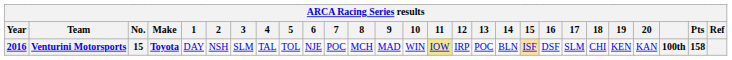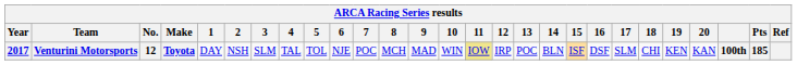Venturini Motorsports | Year: 2016 -> 2017
Venturini Motorsports | No.: 15 -> 12
Venturini Motorsports | Pts: 158 -> 185
